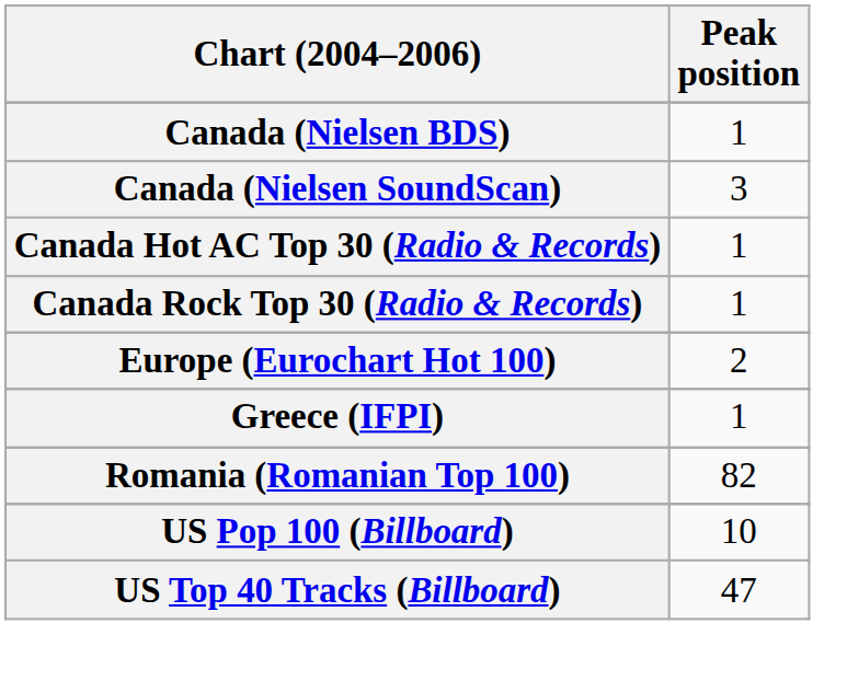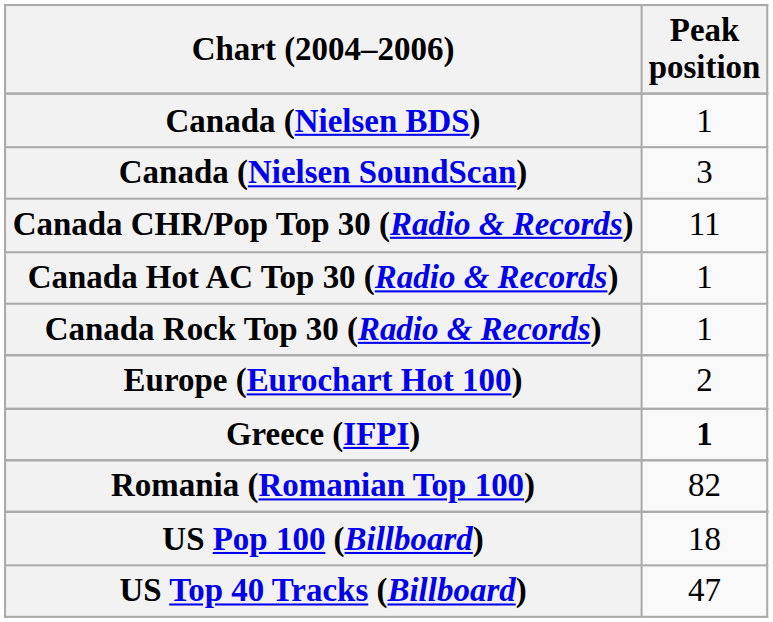+ row: Canada CHR/Pop Top 30 (Radio & Records) | 11
Greece (IFPI) | Peak position: normal -> bold
US Pop 100 (Billboard) | Peak position: 10 -> 18
